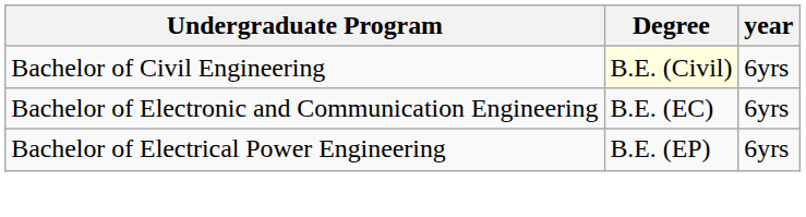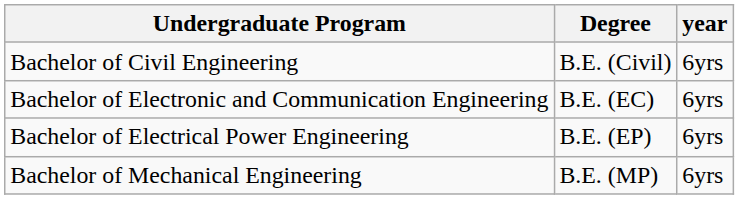Bachelor of Civil Engineering | Degree: lightyellow background -> no background
+ row: Bachelor of Mechanical Engineering | B.E. (MP) | 6yrs
